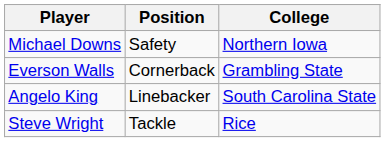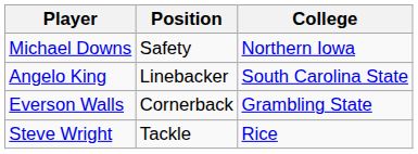rows swapped: Angelo King <-> Everson Walls
